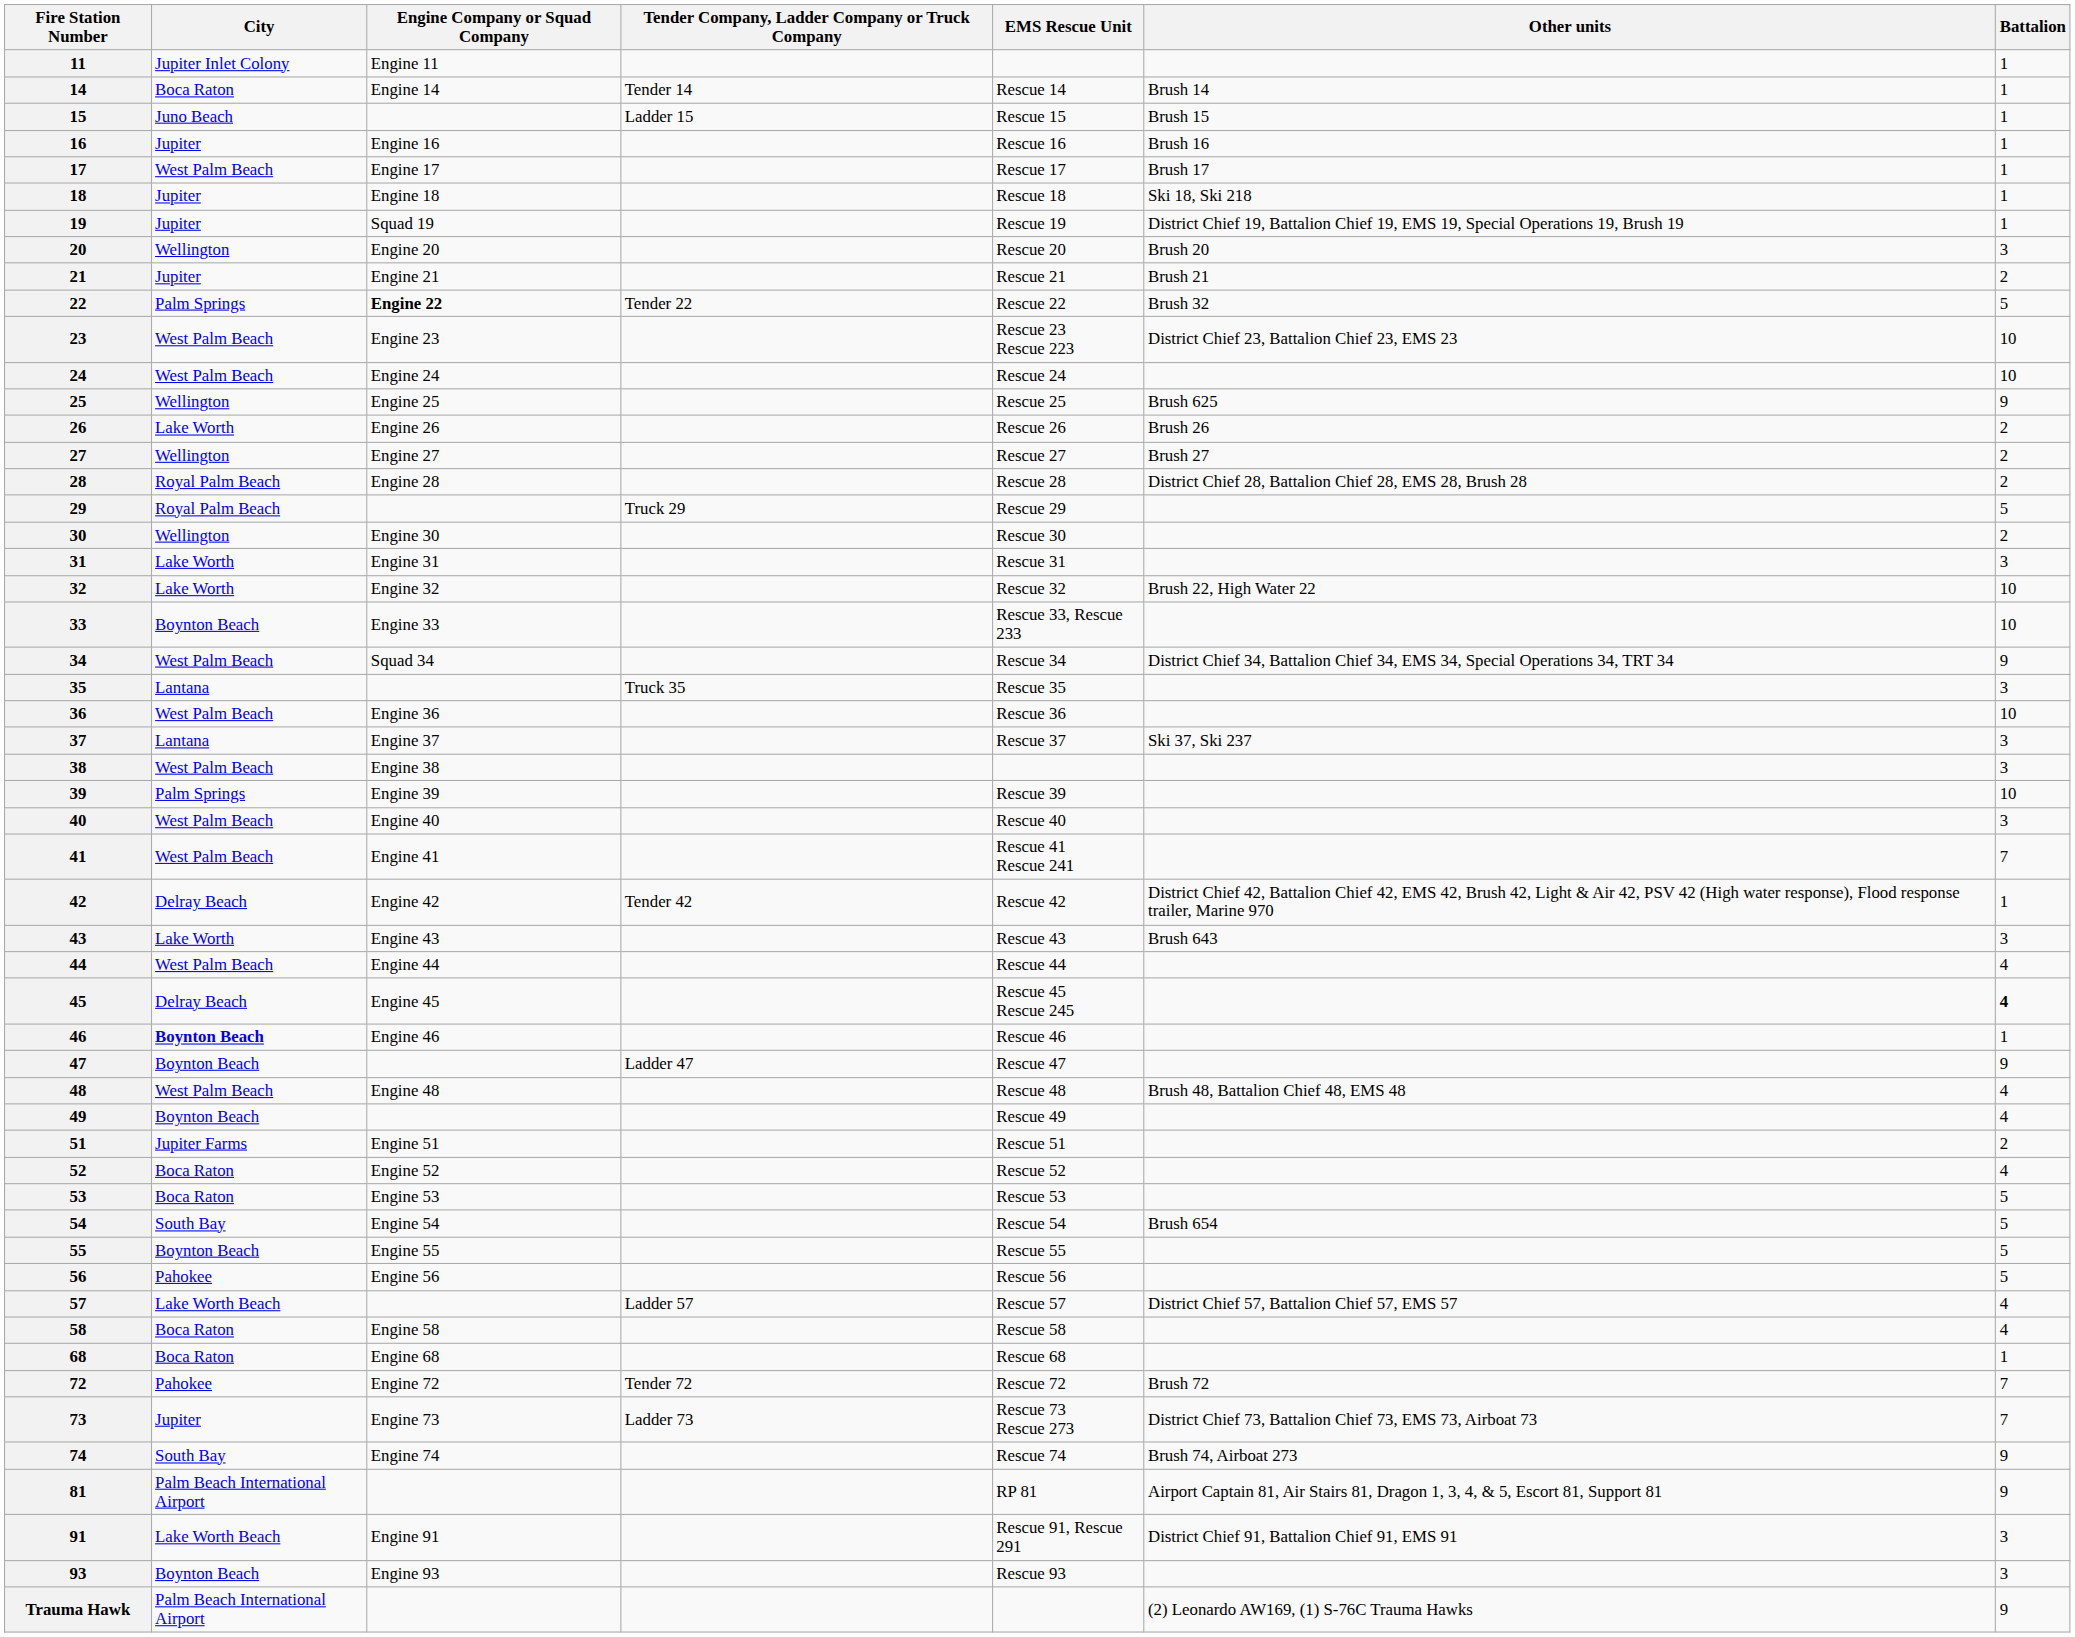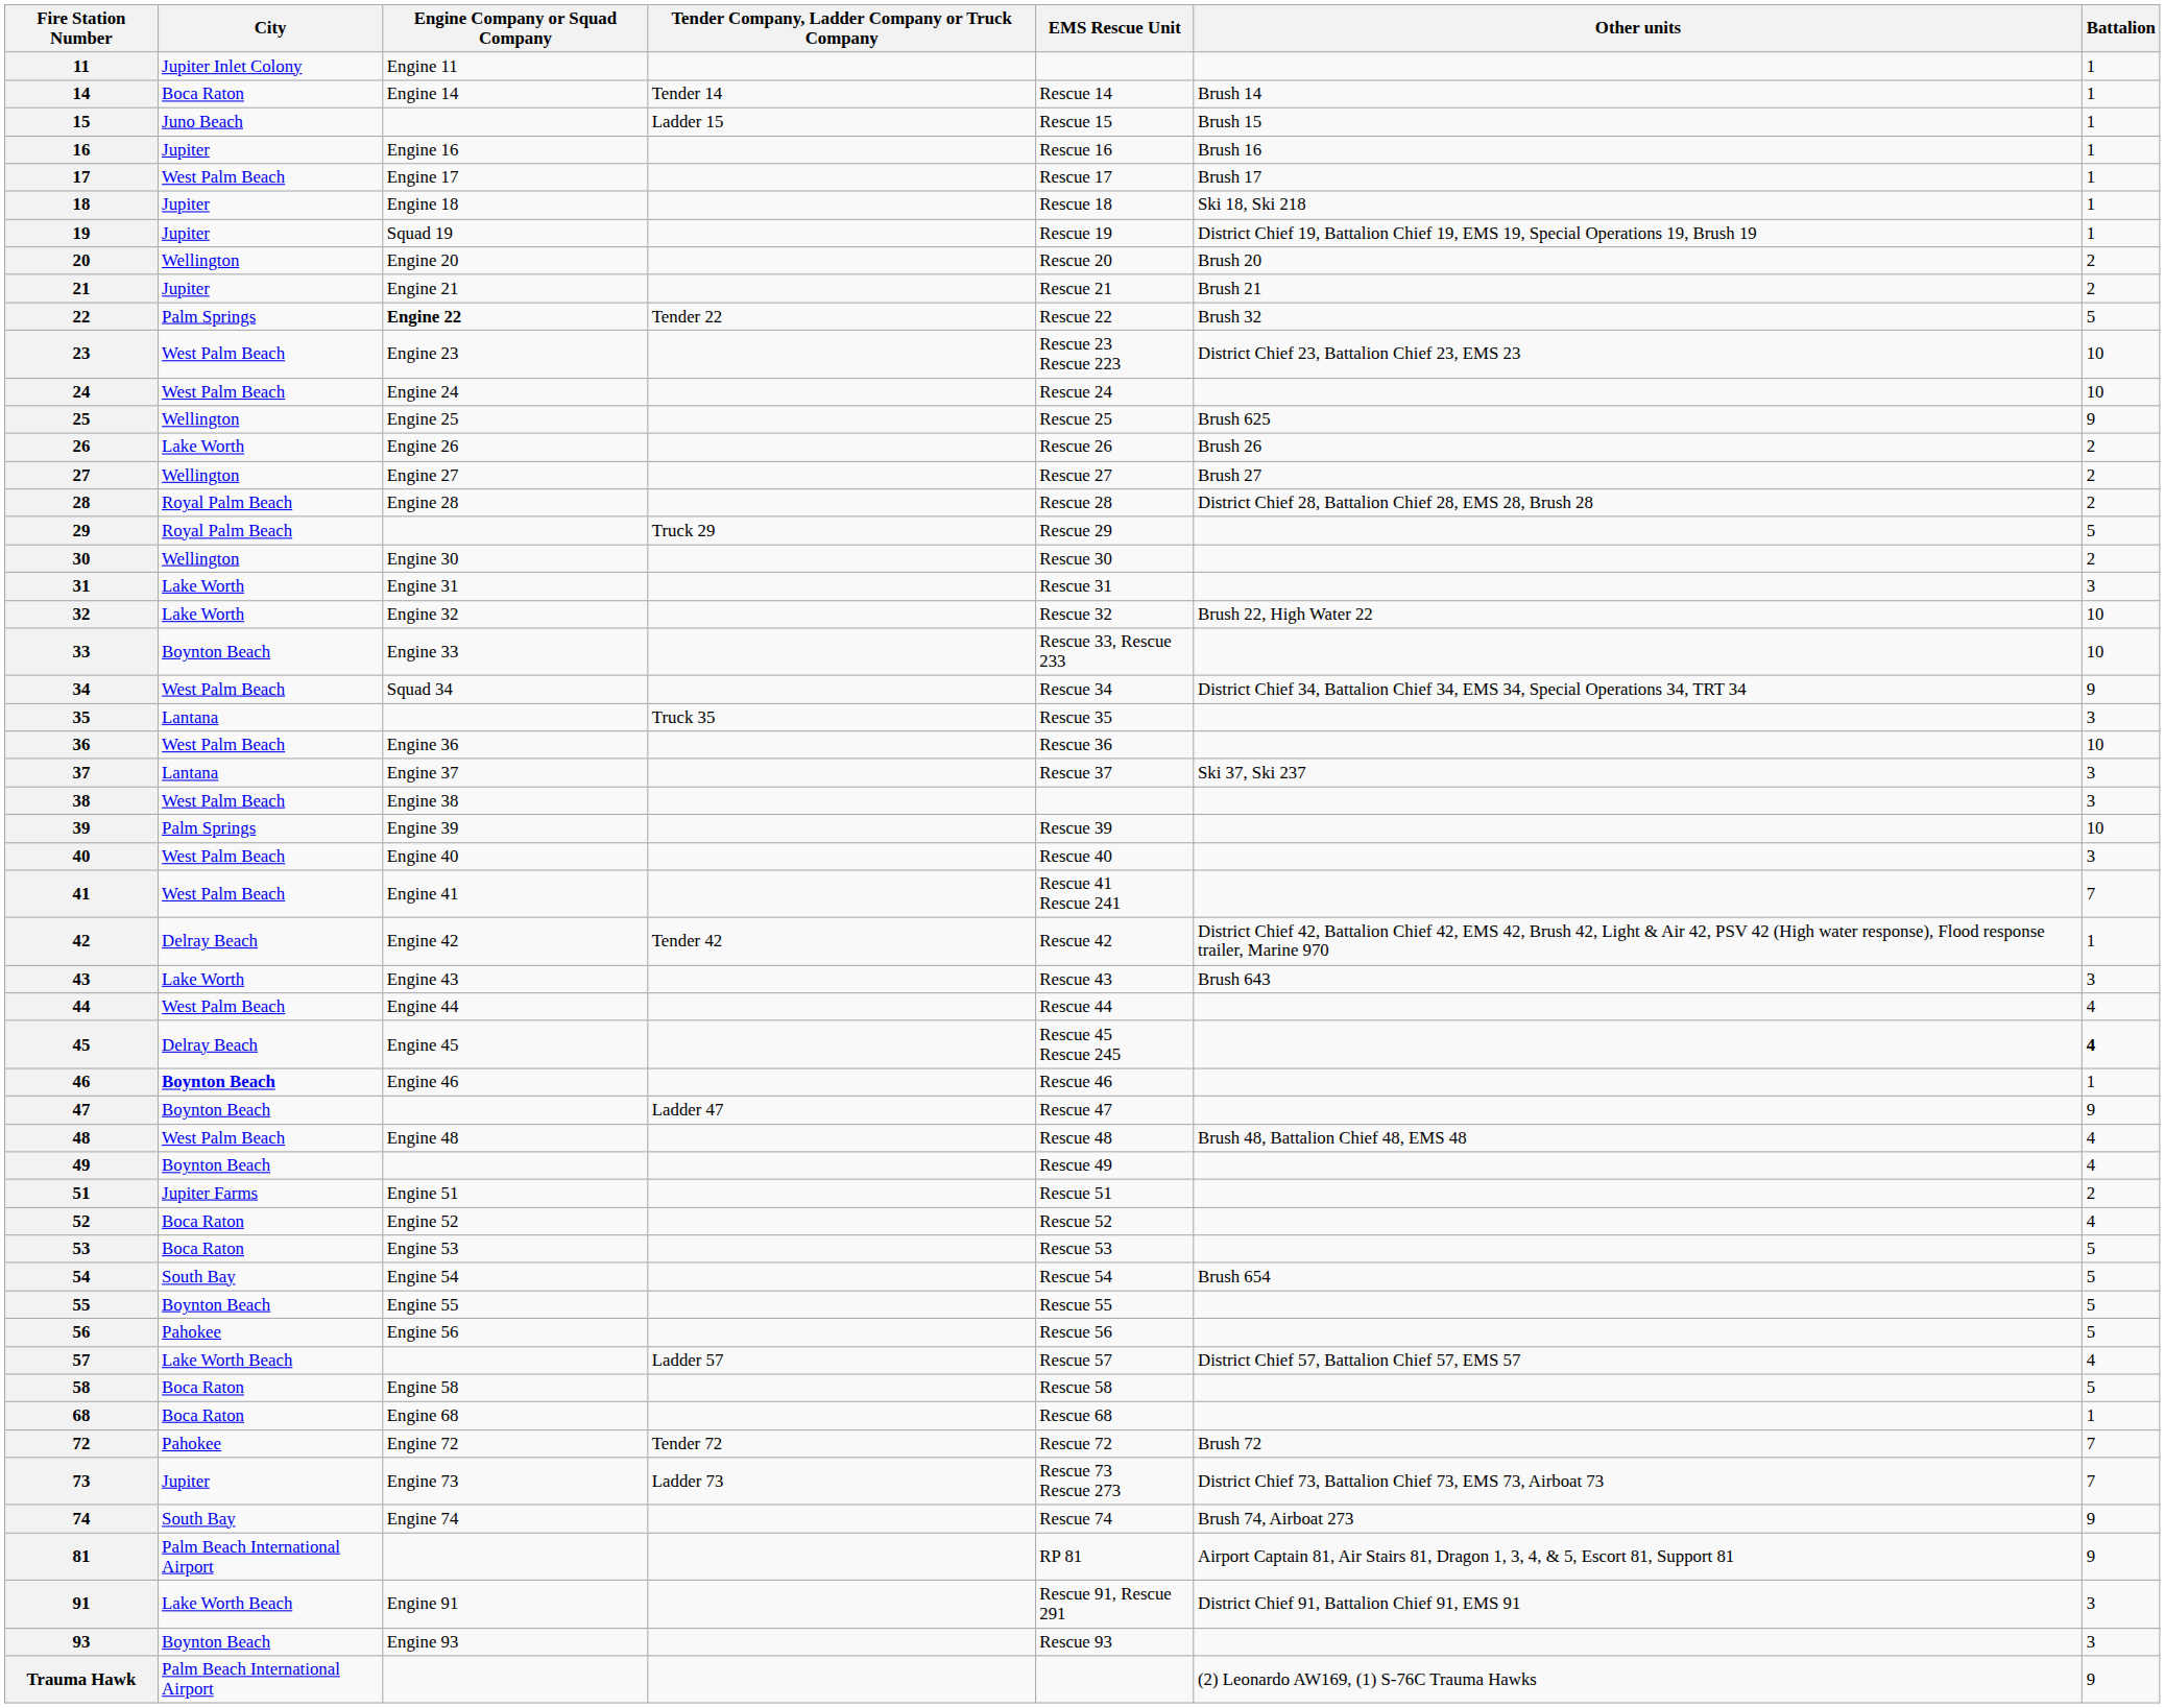20 | Battalion: 3 -> 2
58 | Battalion: 4 -> 5
